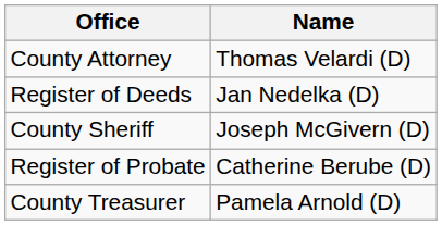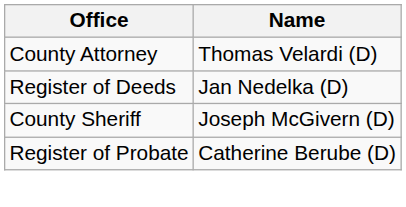- row: County Treasurer | Pamela Arnold (D)
